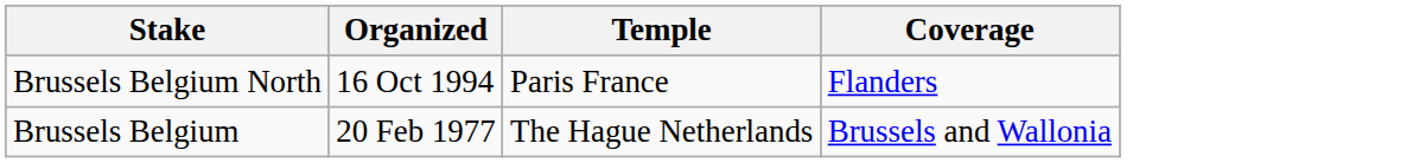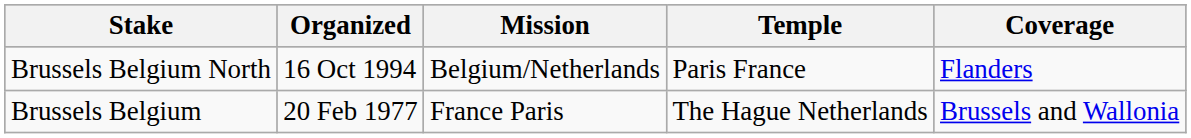+ column: Mission | Belgium/Netherlands | France Paris
